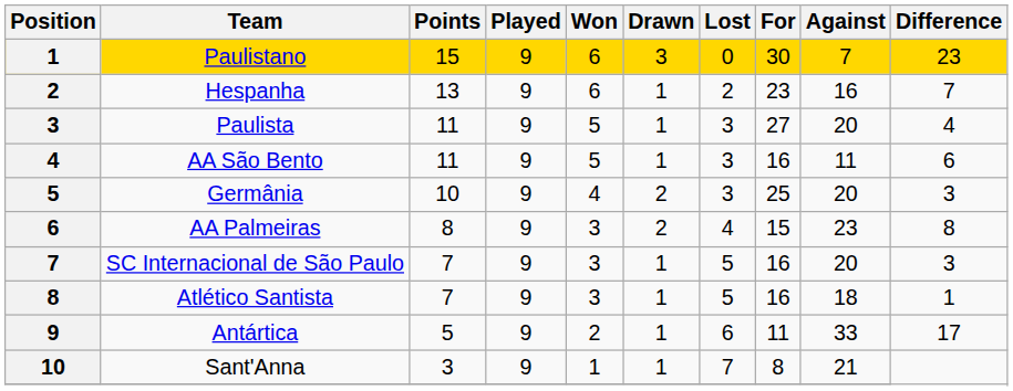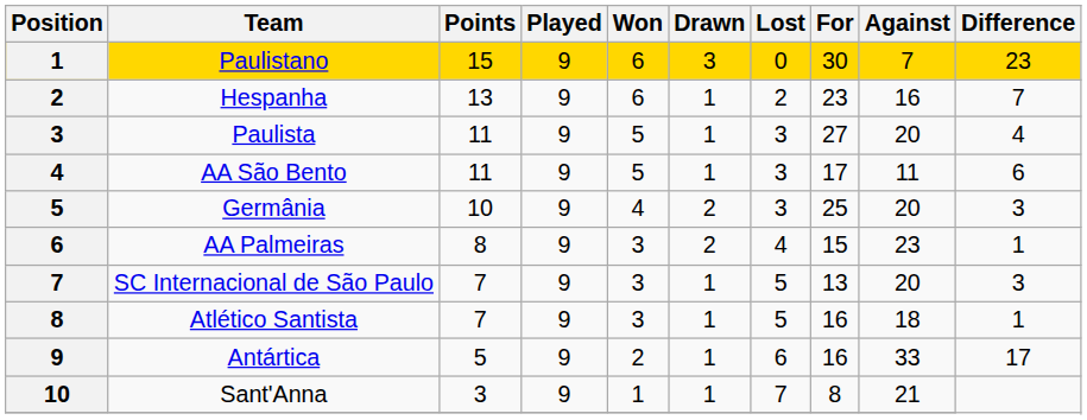AA São Bento | For: 16 -> 17
AA Palmeiras | Difference: 8 -> 1
SC Internacional de São Paulo | For: 16 -> 13
Antártica | For: 11 -> 16
